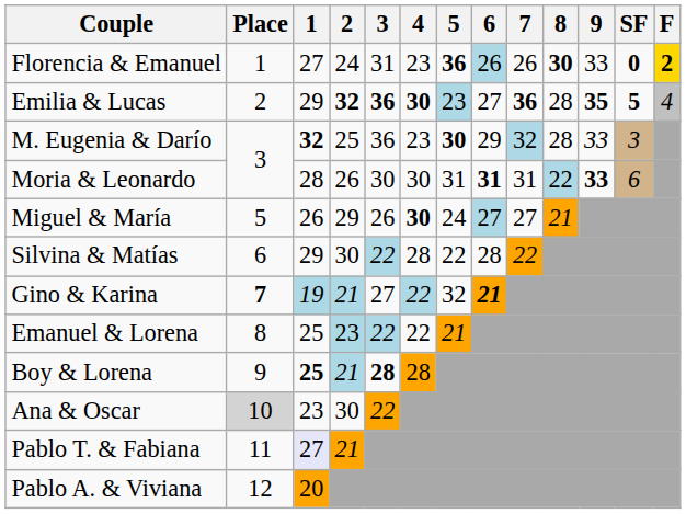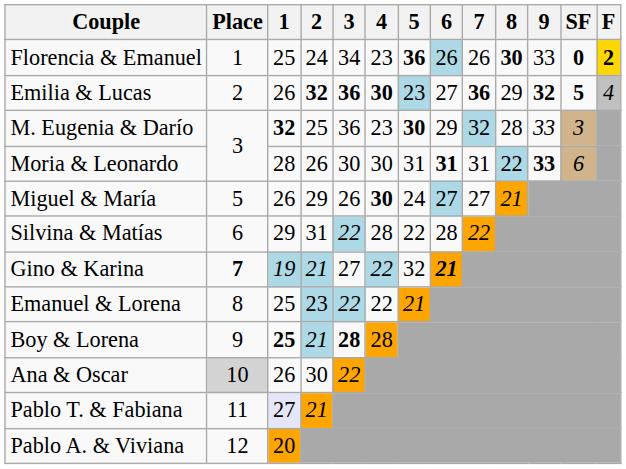Florencia & Emanuel | 1: 27 -> 25
Florencia & Emanuel | 3: 31 -> 34
Emilia & Lucas | 1: 29 -> 26
Emilia & Lucas | 8: 28 -> 29
Emilia & Lucas | 9: 35 -> 32
Silvina & Matías | 2: 30 -> 31
Ana & Oscar | 1: 23 -> 26
